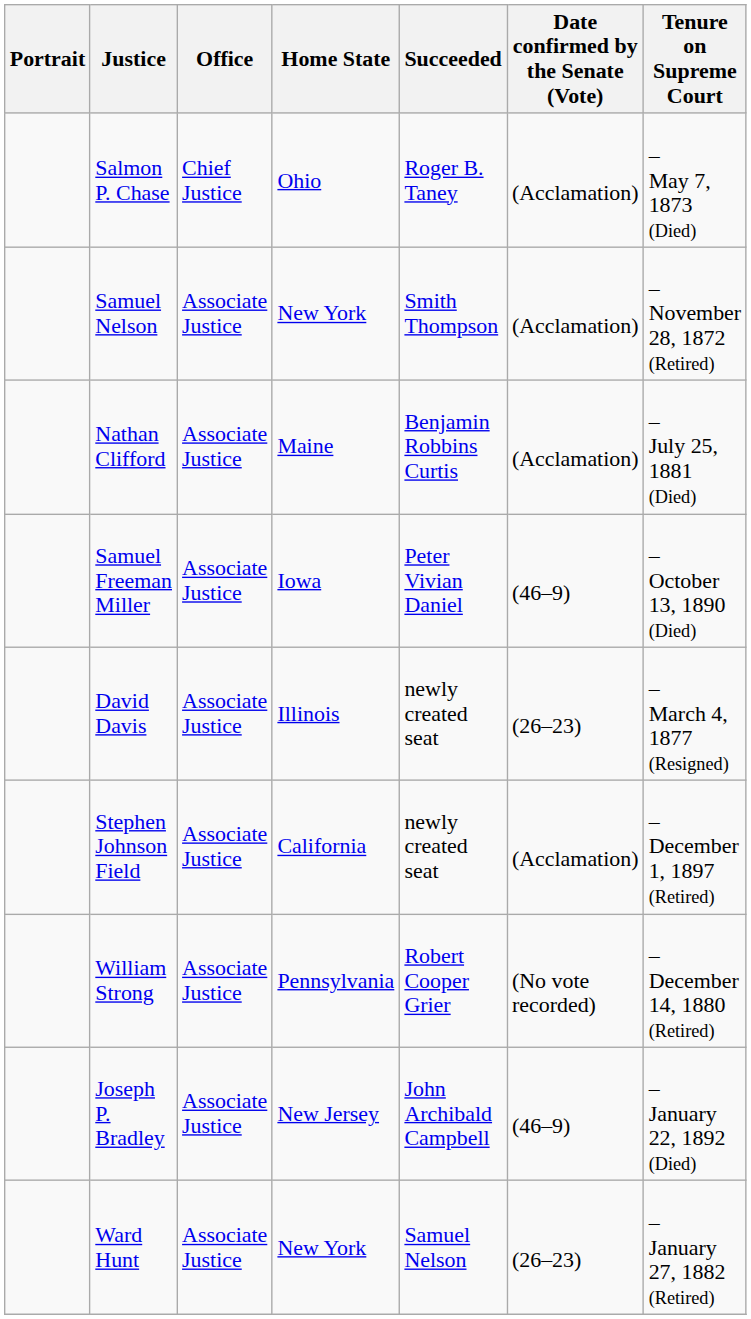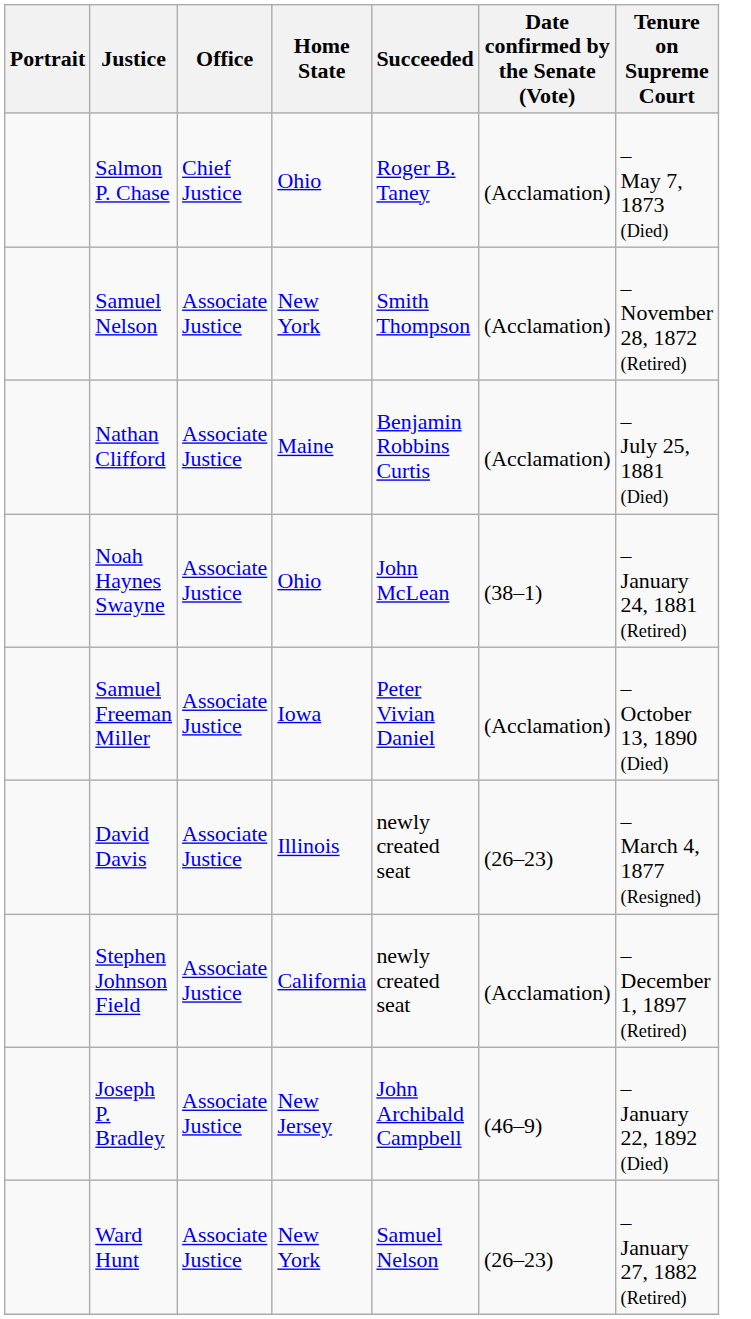+ row: Noah Haynes Swayne | Associate Justice | Ohio | John McLean | (38–1) | – January 24, 1881 (Retired)
Samuel Freeman Miller | Date confirmed by the Senate (Vote): (46–9) -> (Acclamation)
- row: William Strong | Associate Justice | Pennsylvania | Robert Cooper Grier | (No vote recorded) | – December 14, 1880 (Retired)
